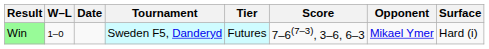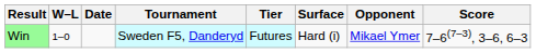columns swapped: Surface <-> Score
